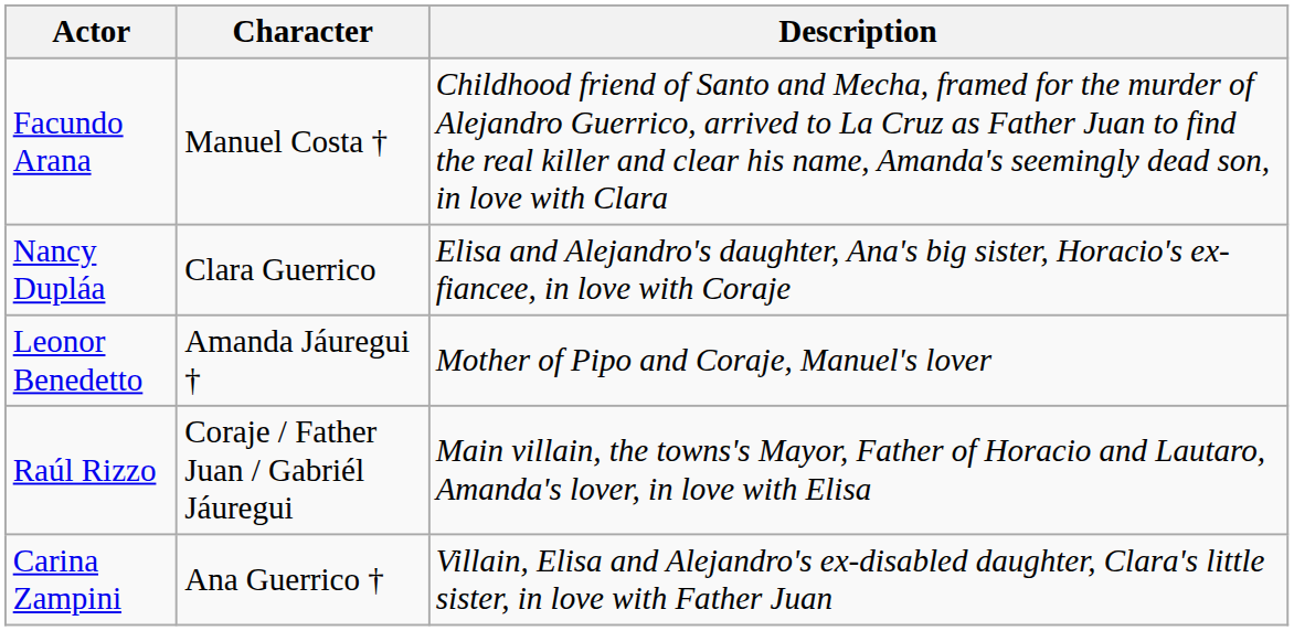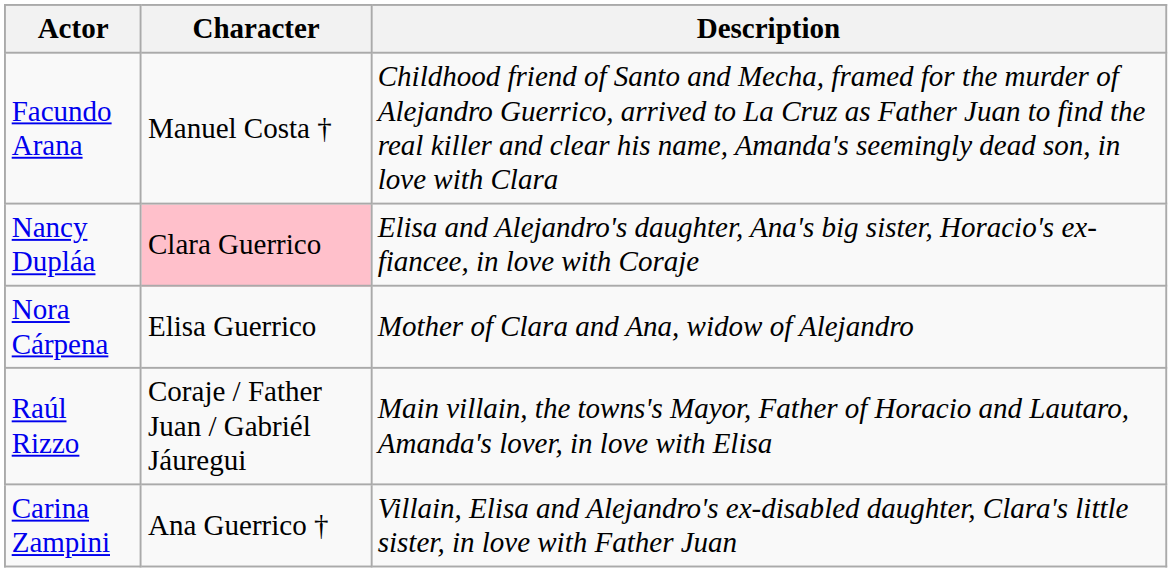Nancy Dupláa | Character: no background -> pink background
- row: Leonor Benedetto | Amanda Jáuregui † | Mother of Pipo and Coraje, Manuel's lover
+ row: Nora Cárpena | Elisa Guerrico | Mother of Clara and Ana, widow of Alejandro
